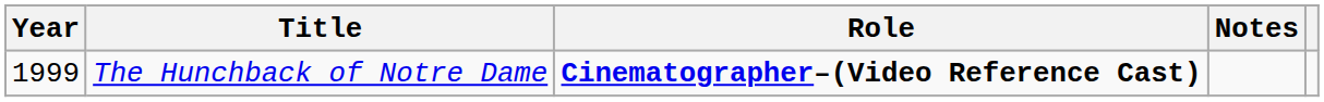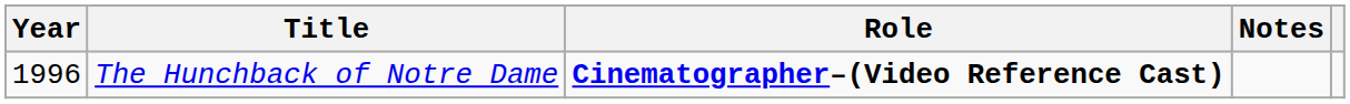The Hunchback of Notre Dame | Year: 1999 -> 1996
